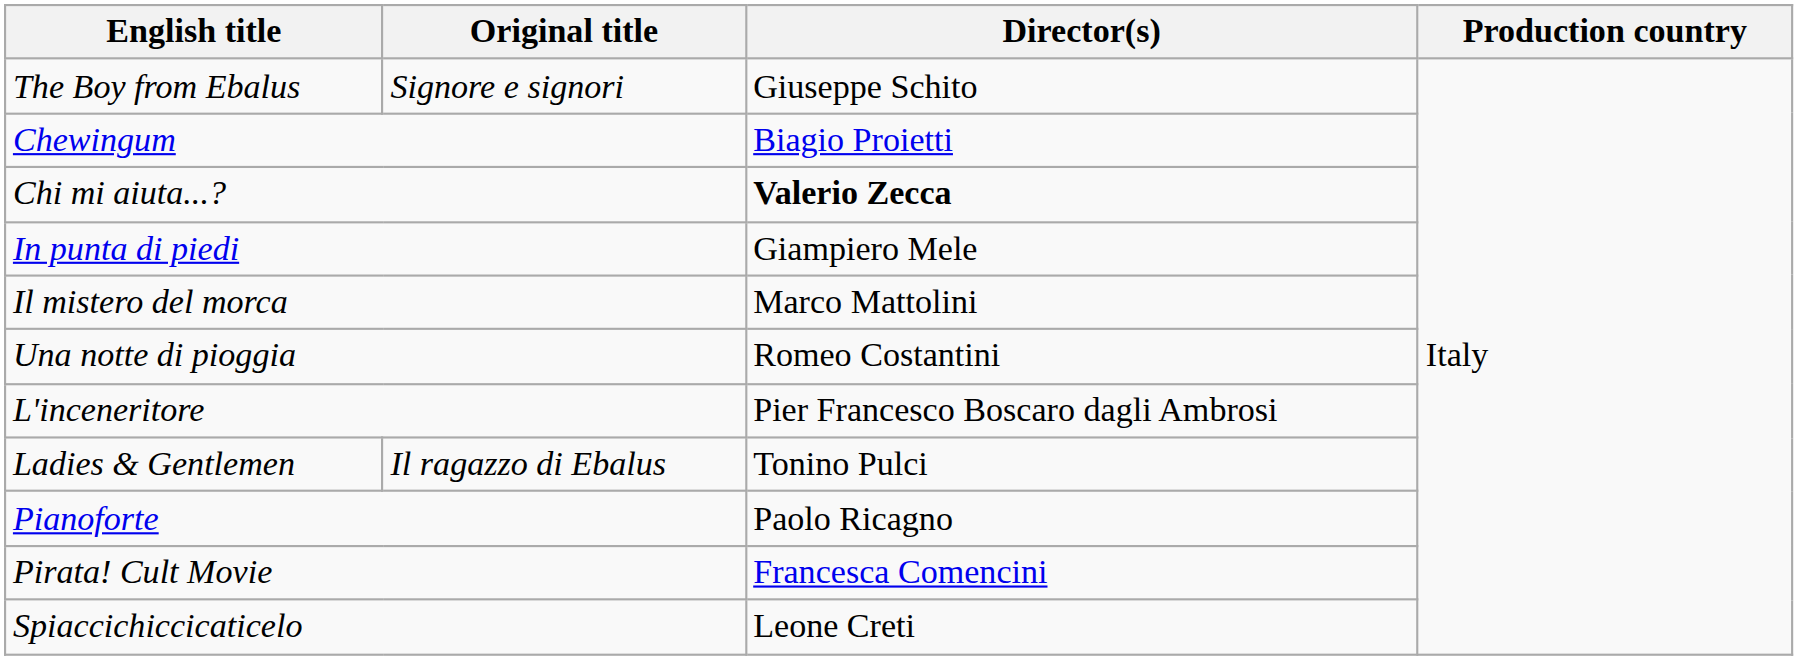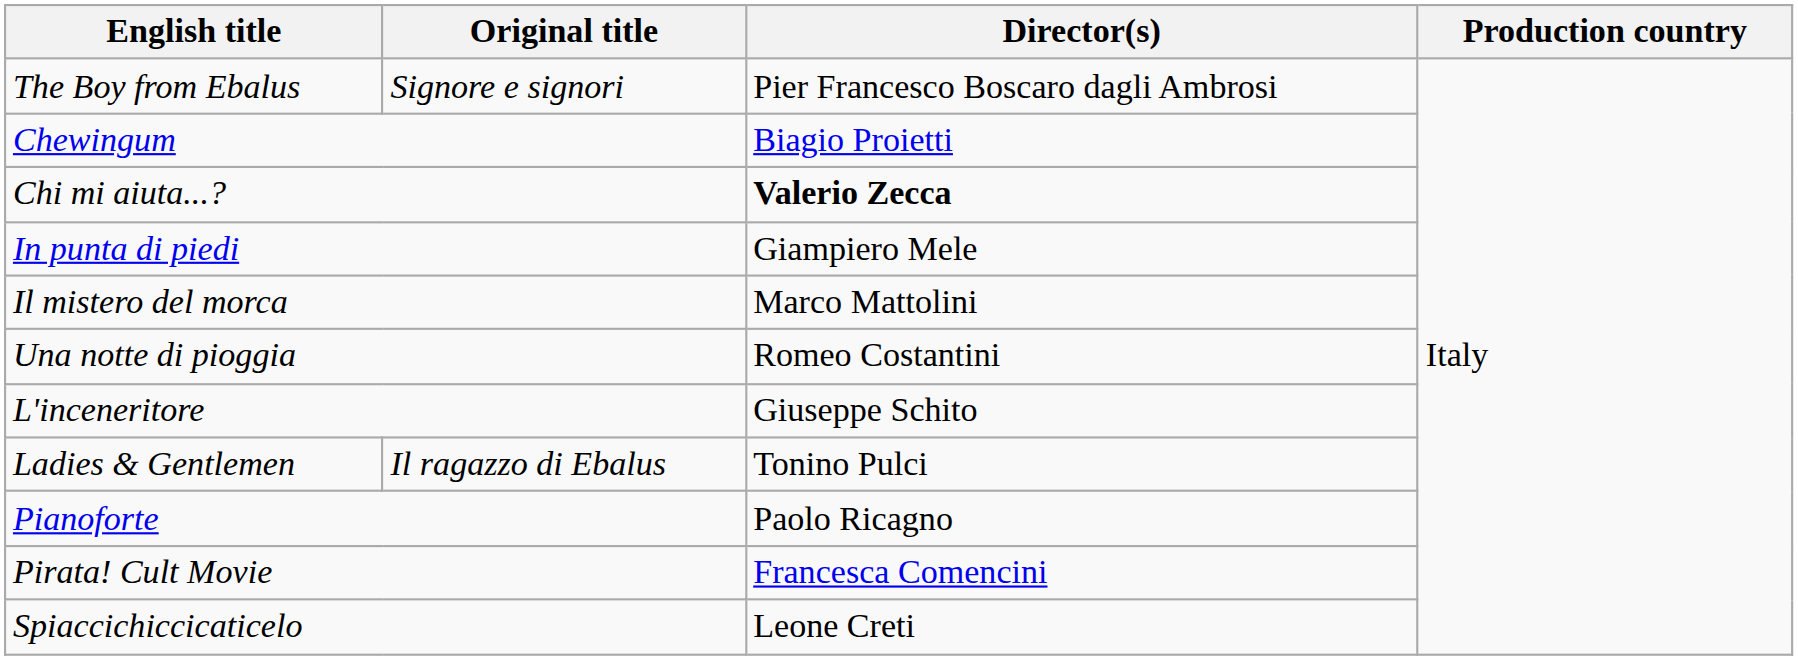The Boy from Ebalus | Director(s): Giuseppe Schito -> Pier Francesco Boscaro dagli Ambrosi
L'inceneritore | Director(s): Pier Francesco Boscaro dagli Ambrosi -> Giuseppe Schito
